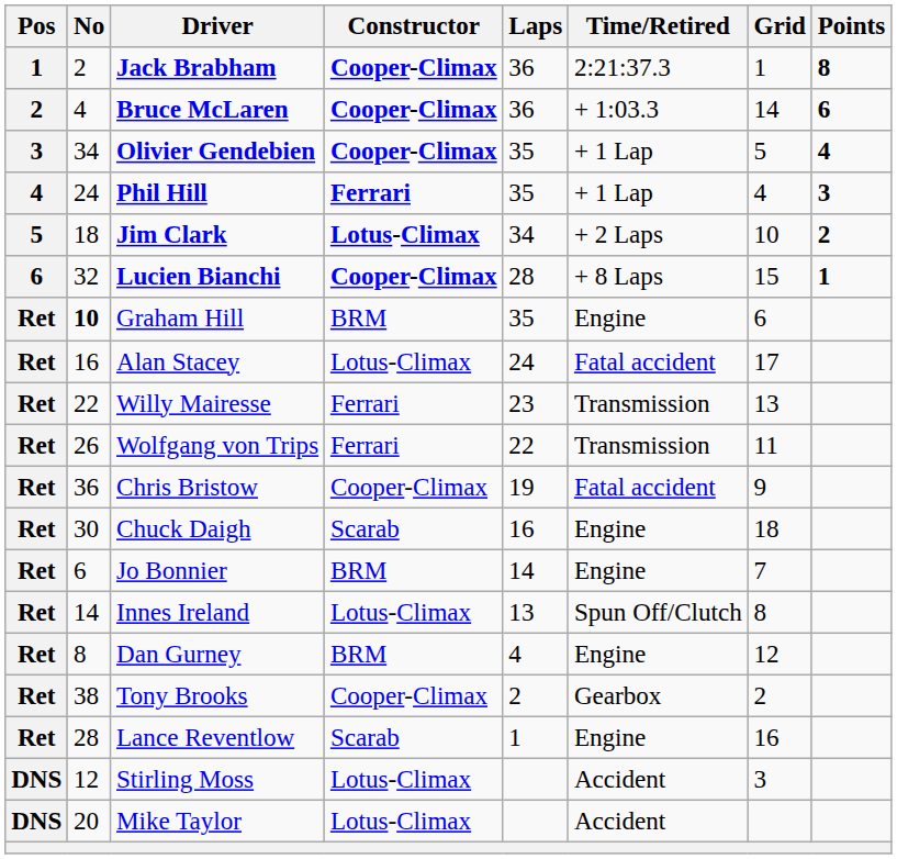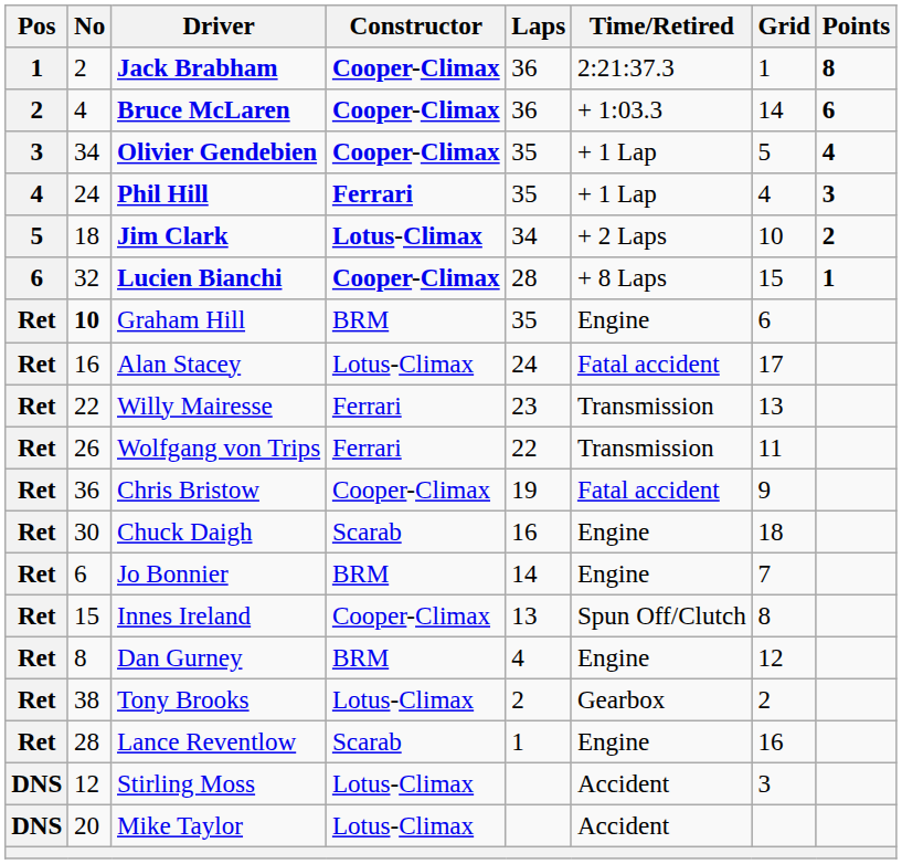Innes Ireland | No: 14 -> 15
Innes Ireland | Constructor: Lotus-Climax -> Cooper-Climax
Tony Brooks | Constructor: Cooper-Climax -> Lotus-Climax
